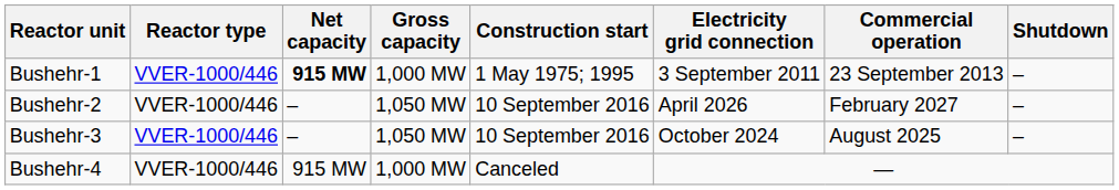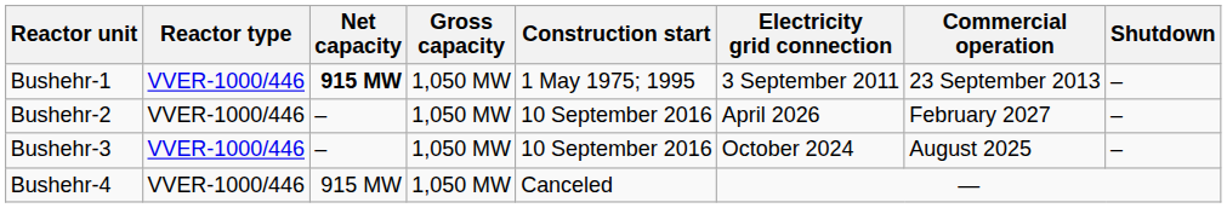Bushehr-1 | Gross capacity: 1,000 MW -> 1,050 MW
Bushehr-4 | Gross capacity: 1,000 MW -> 1,050 MW
